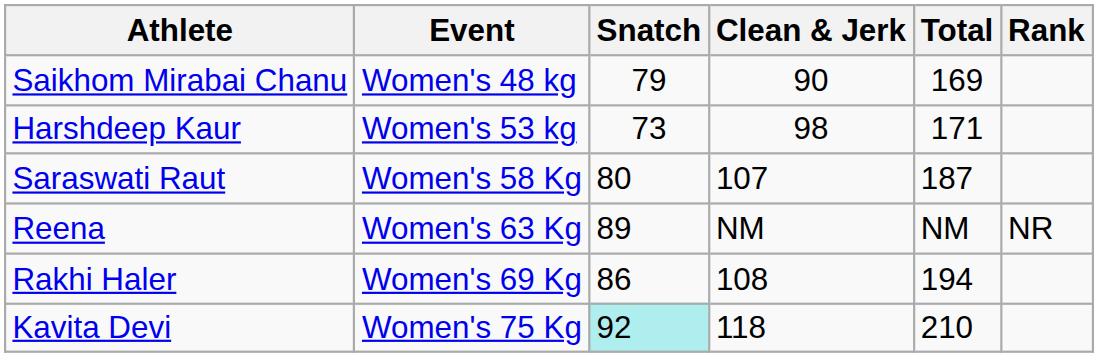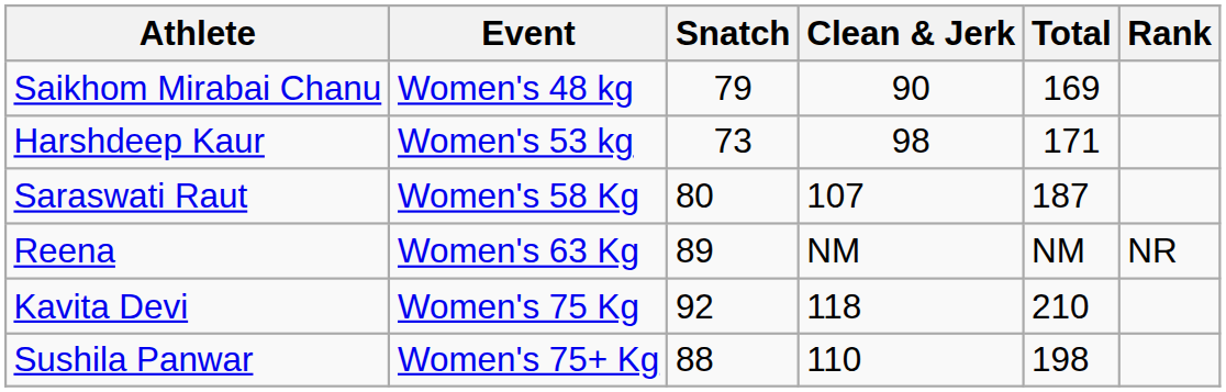- row: Rakhi Haler | Women's 69 Kg | 86 | 108 | 194
Kavita Devi | Snatch: paleturquoise background -> no background
+ row: Sushila Panwar | Women's 75+ Kg | 88 | 110 | 198
